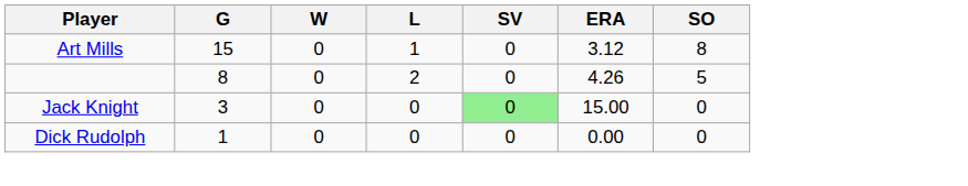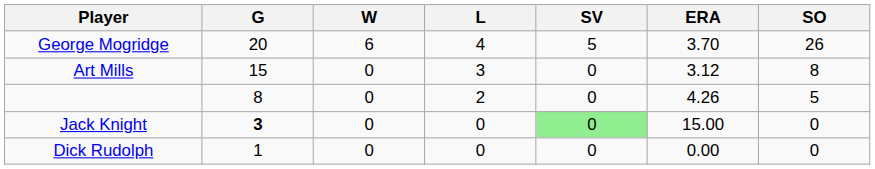+ row: George Mogridge | 20 | 6 | 4 | 5 | 3.70 | 26
Art Mills | L: 1 -> 3
Jack Knight | G: normal -> bold
